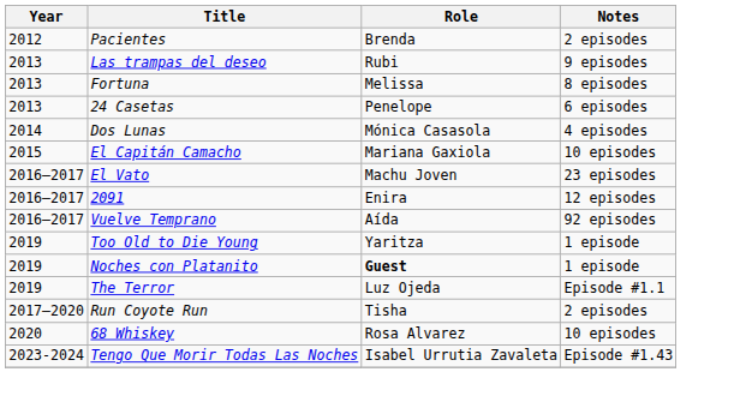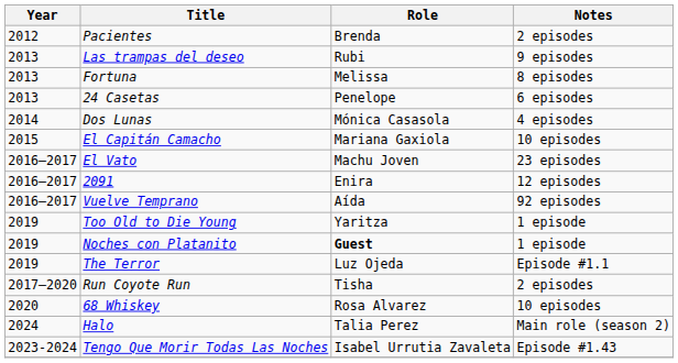+ row: 2024 | Halo | Talia Perez | Main role (season 2)
